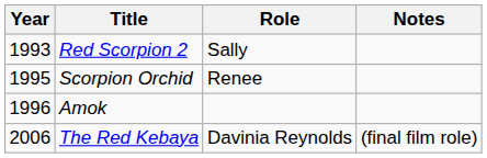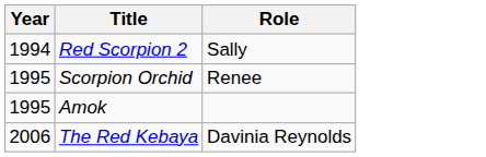- column: Notes | (final film role)
Red Scorpion 2 | Year: 1993 -> 1994
Amok | Year: 1996 -> 1995
